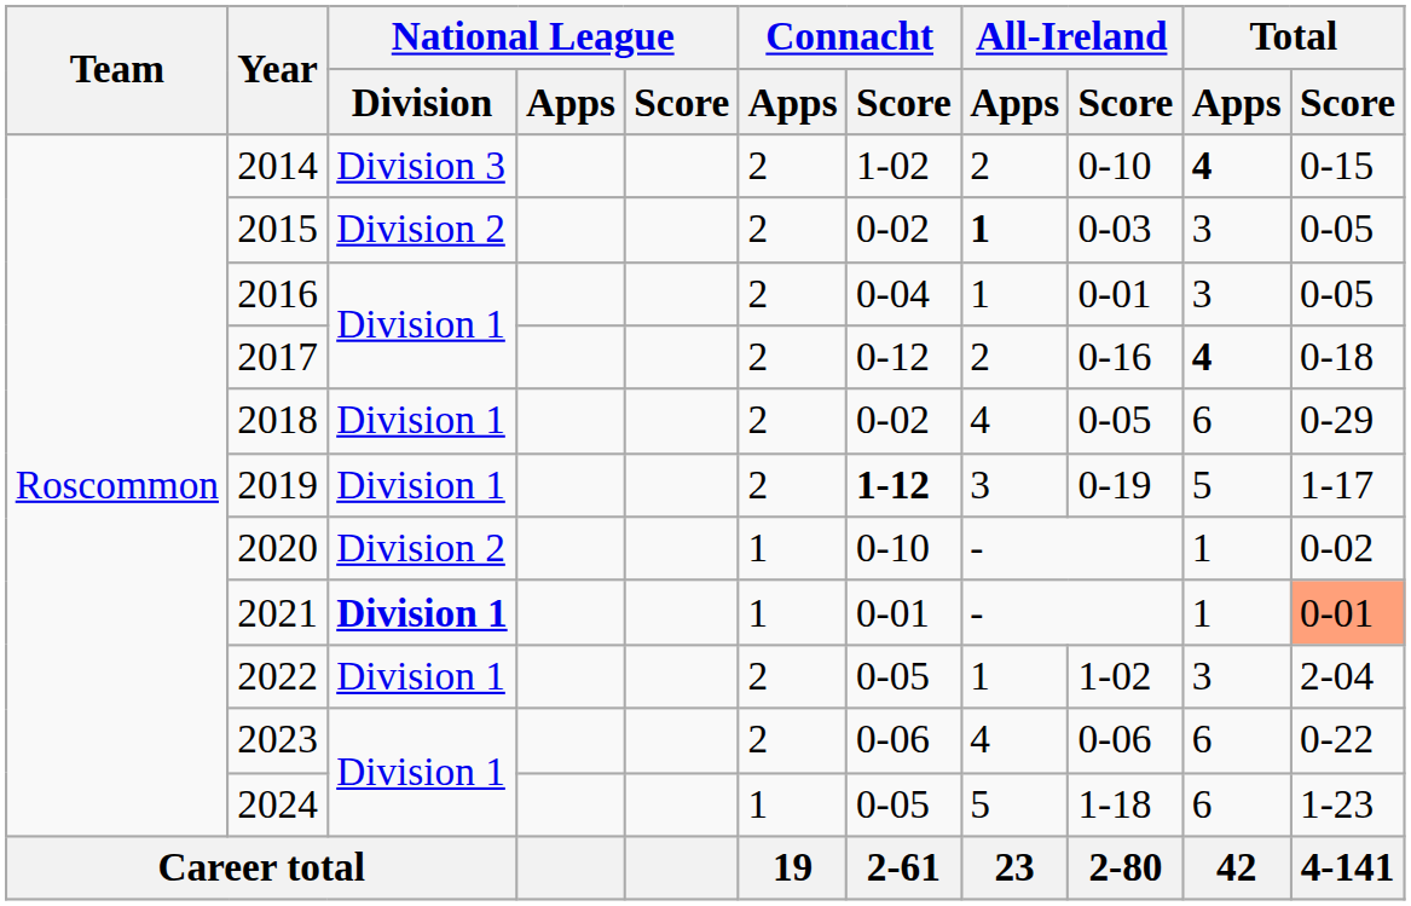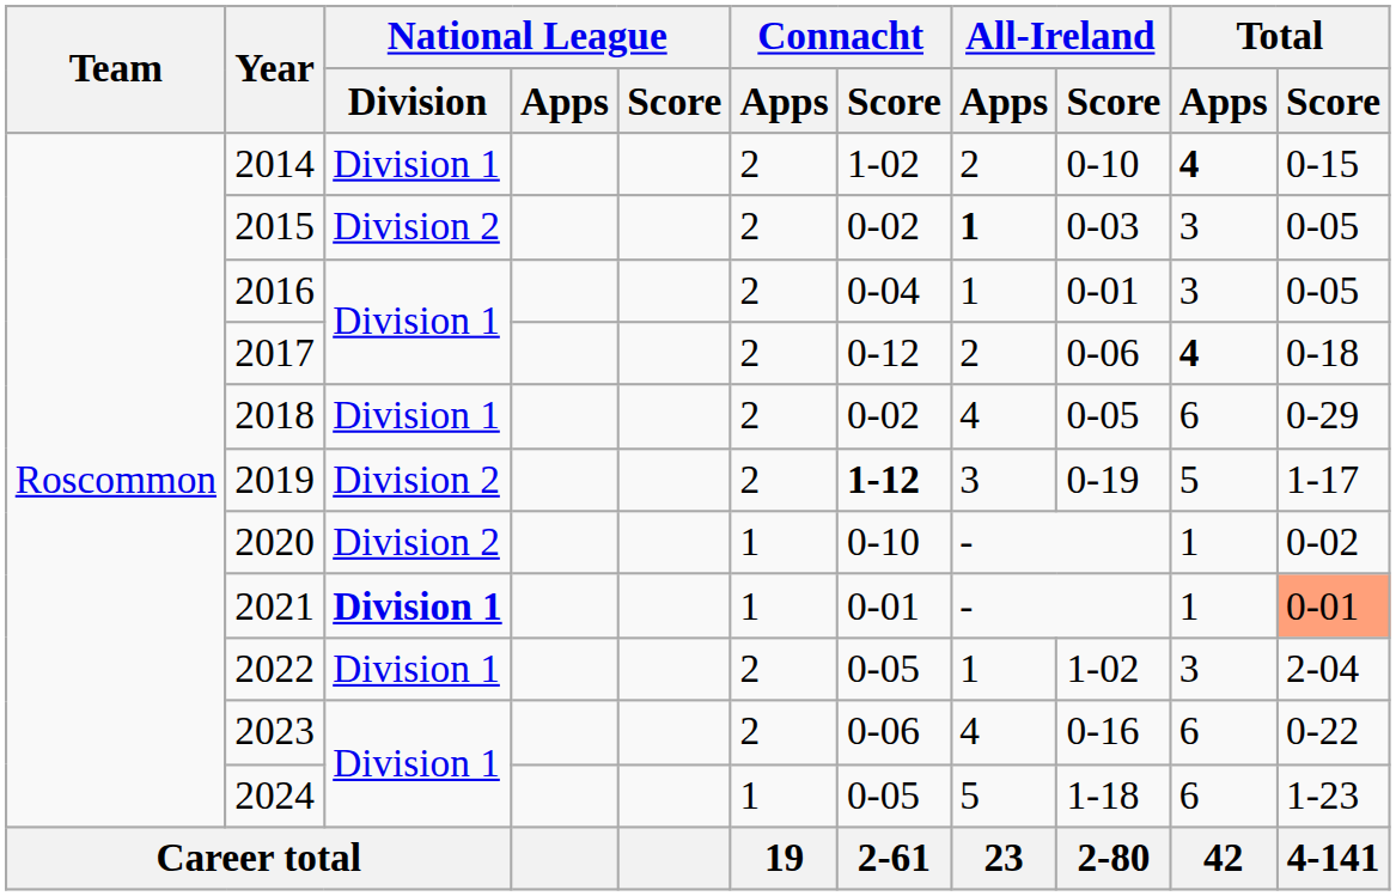2014 | National League / Division: Division 3 -> Division 1
2017 | All-Ireland / Score: 0-16 -> 0-06
2019 | National League / Division: Division 1 -> Division 2
2023 | All-Ireland / Score: 0-06 -> 0-16
